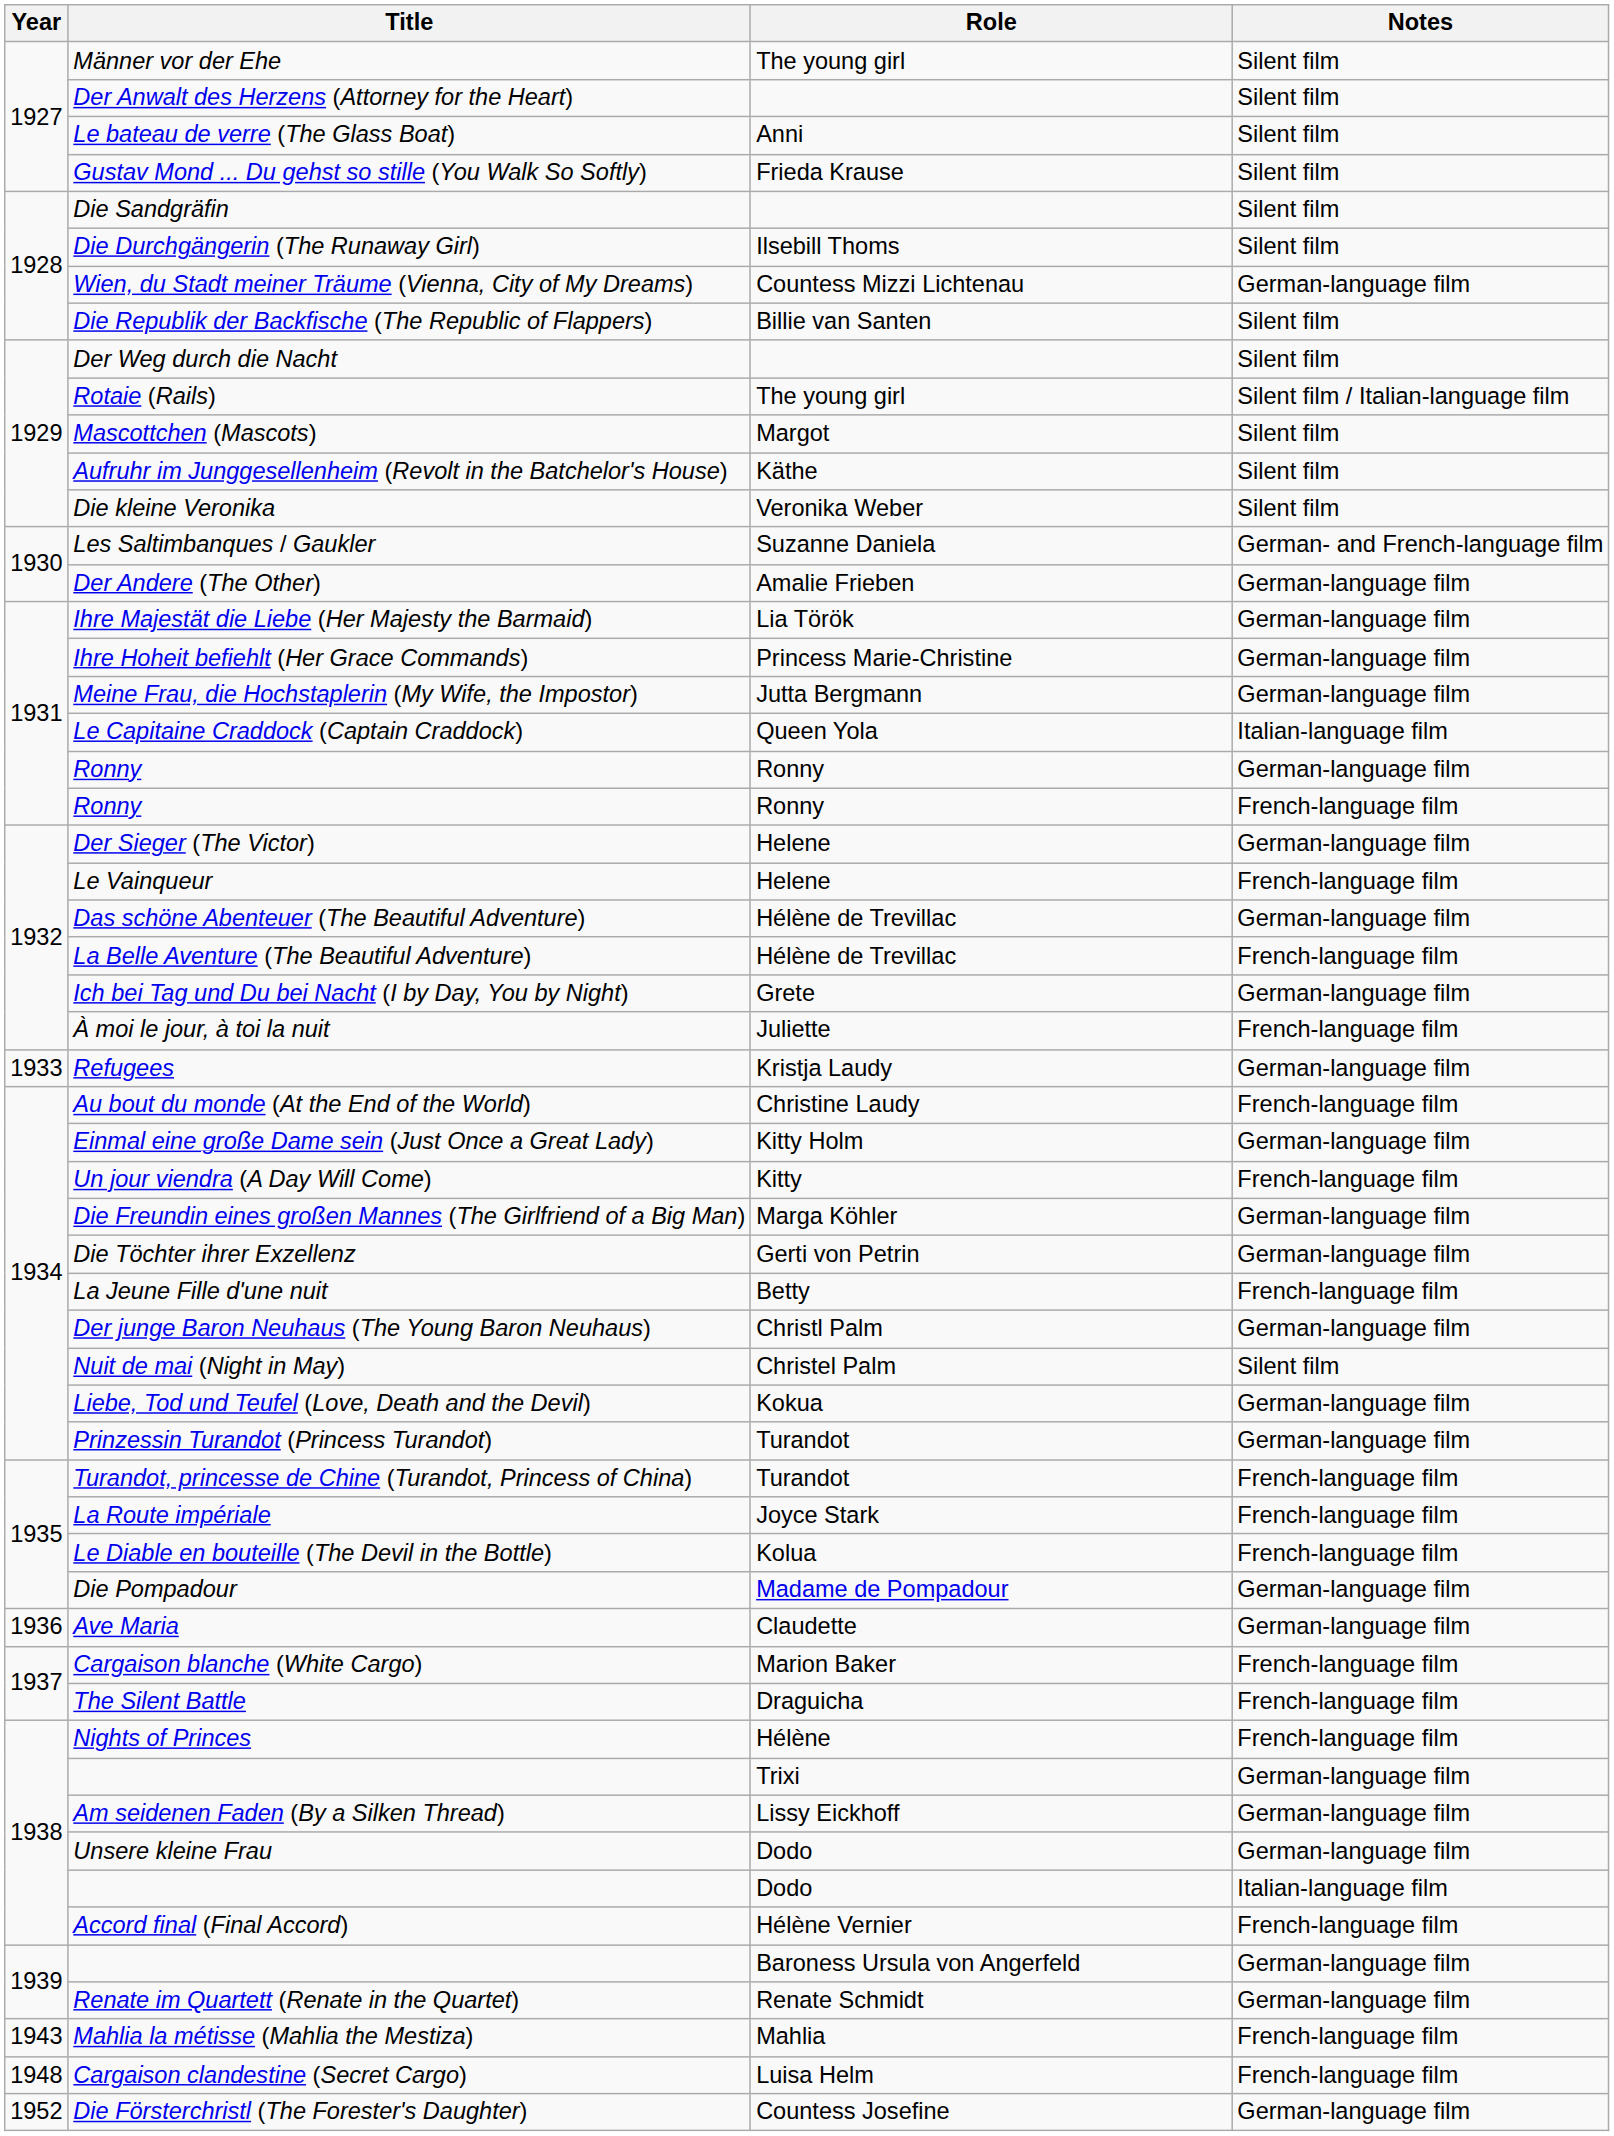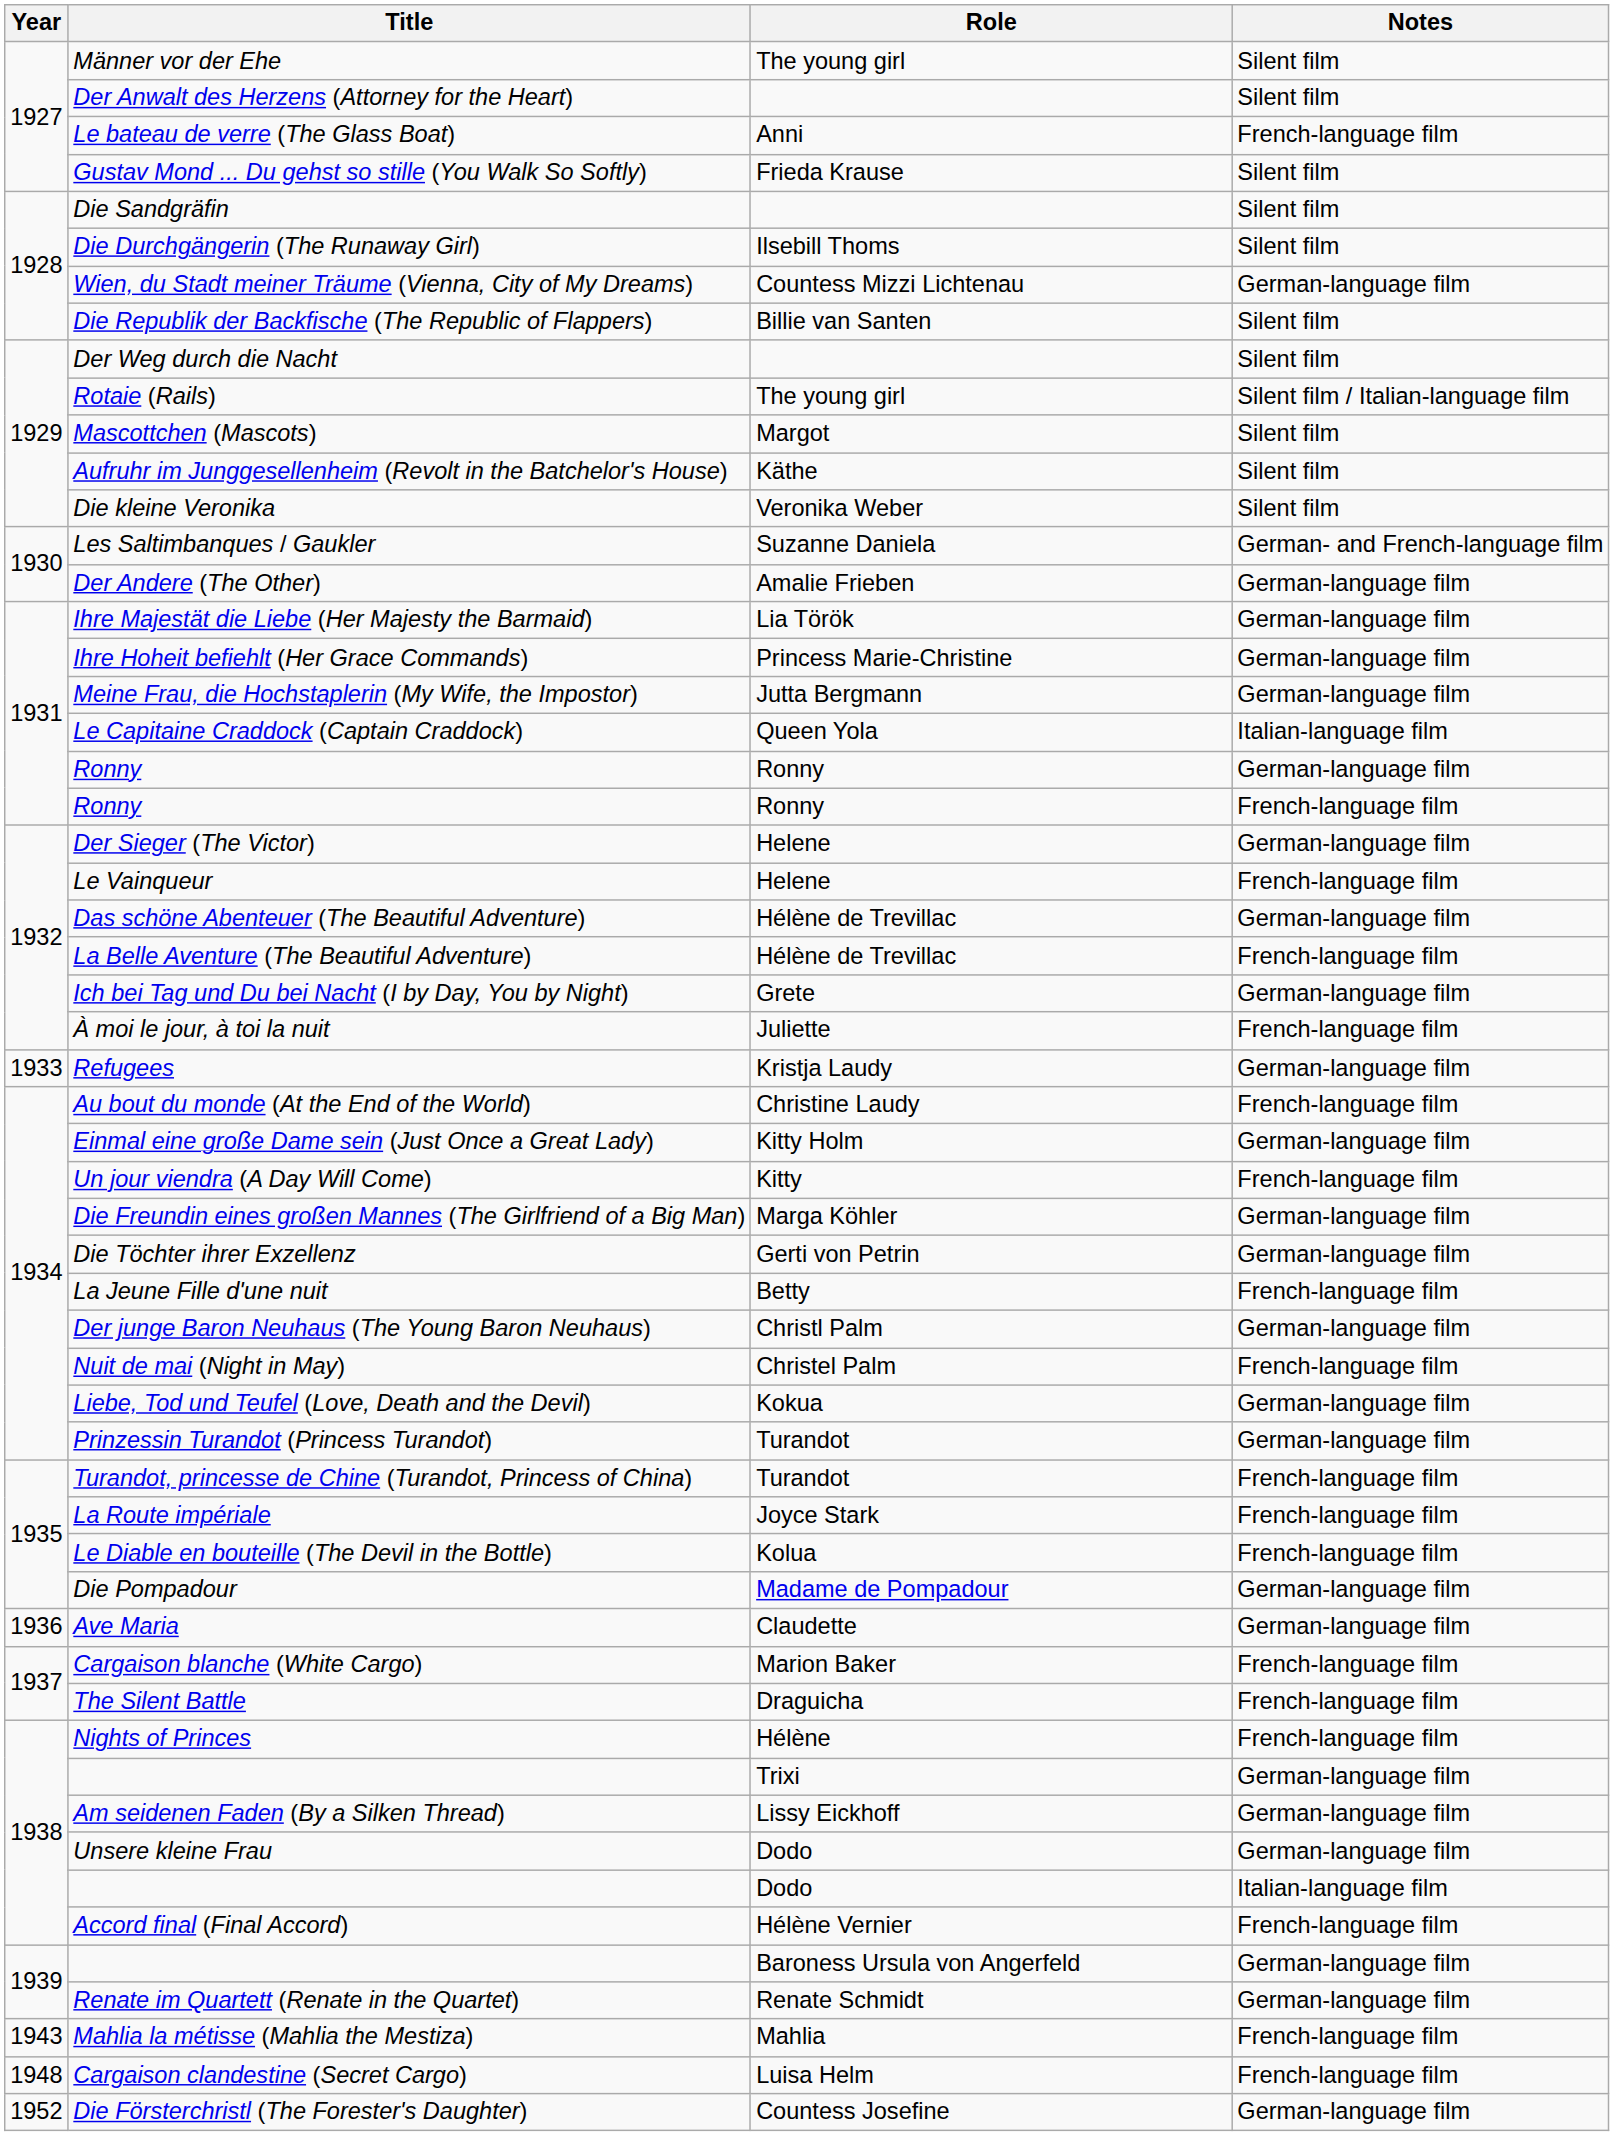Le bateau de verre (The Glass Boat) | Notes: Silent film -> French-language film
Nuit de mai (Night in May) | Notes: Silent film -> French-language film
